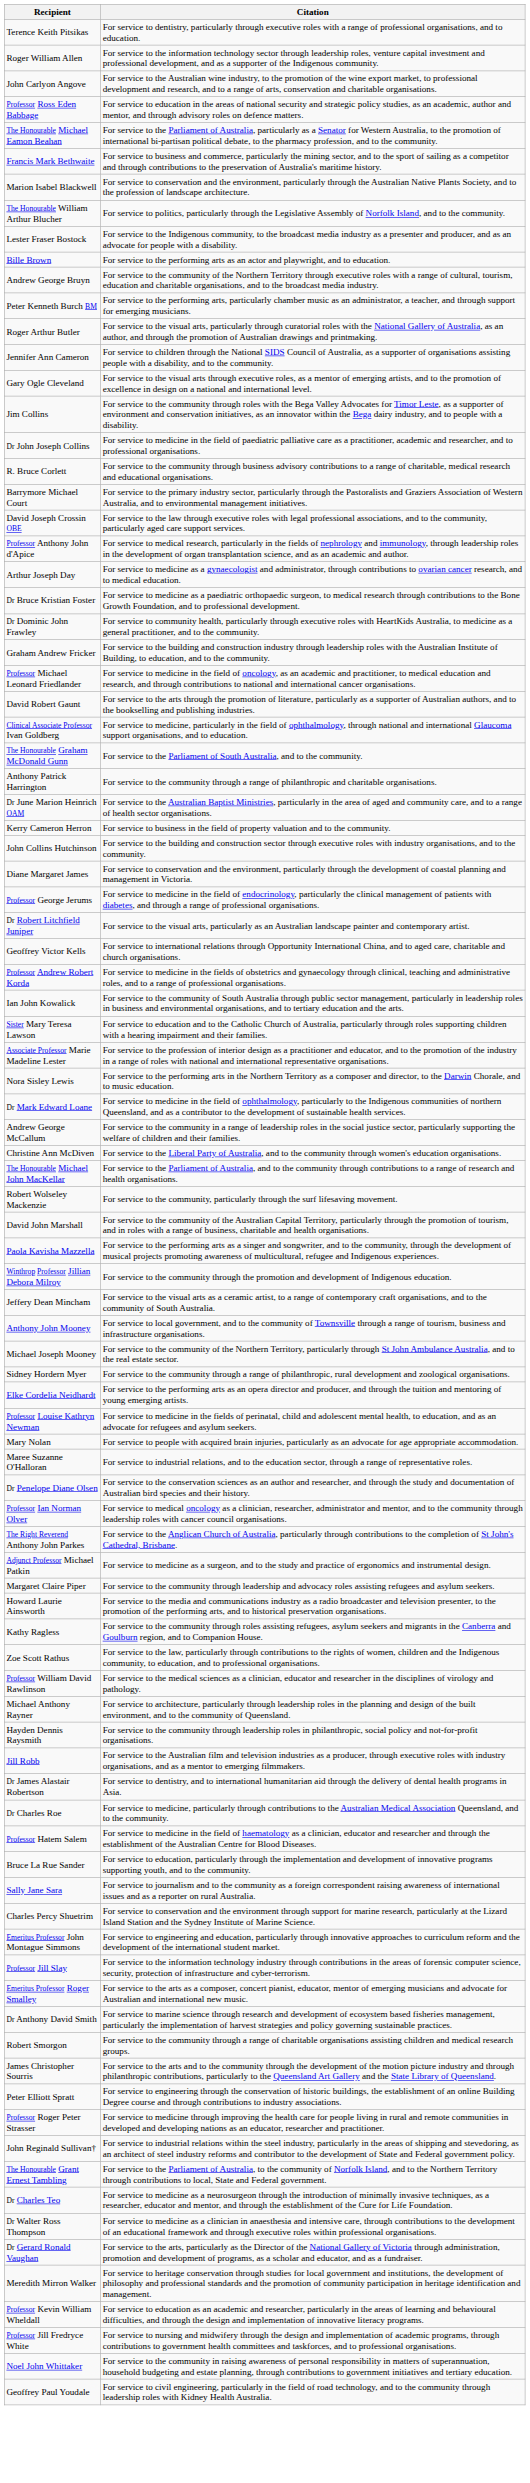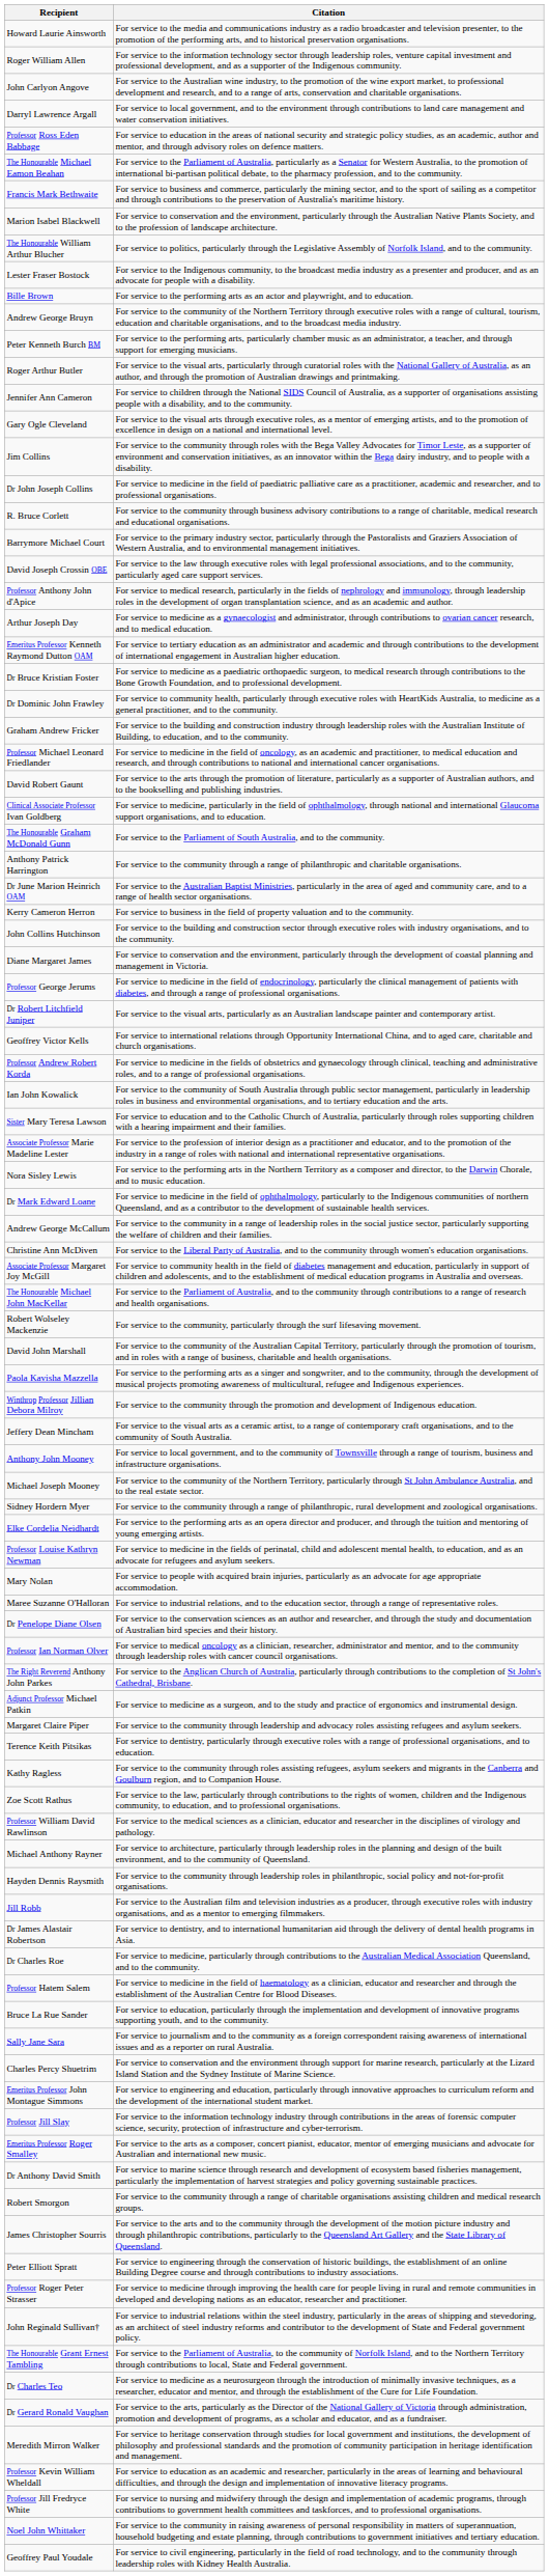rows swapped: Howard Laurie Ainsworth <-> Terence Keith Pitsikas
+ row: Darryl Lawrence Argall | For service to local government, and to the environment through contributions to land care management and water conservation initiatives.
+ row: Emeritus Professor Kenneth Raymond Dutton OAM | For service to tertiary education as an administrator and academic and through contributions to the development of international engagement in Australian higher education.
+ row: Associate Professor Margaret Joy McGill | For service to community health in the field of diabetes management and education, particularly in support of children and adolescents, and to the establishment of medical education programs in Australia and overseas.
- row: Dr Walter Ross Thompson | For service to medicine as a clinician in anaesthesia and intensive care, through contributions to the development of an educational framework and through executive roles within professional organisations.
